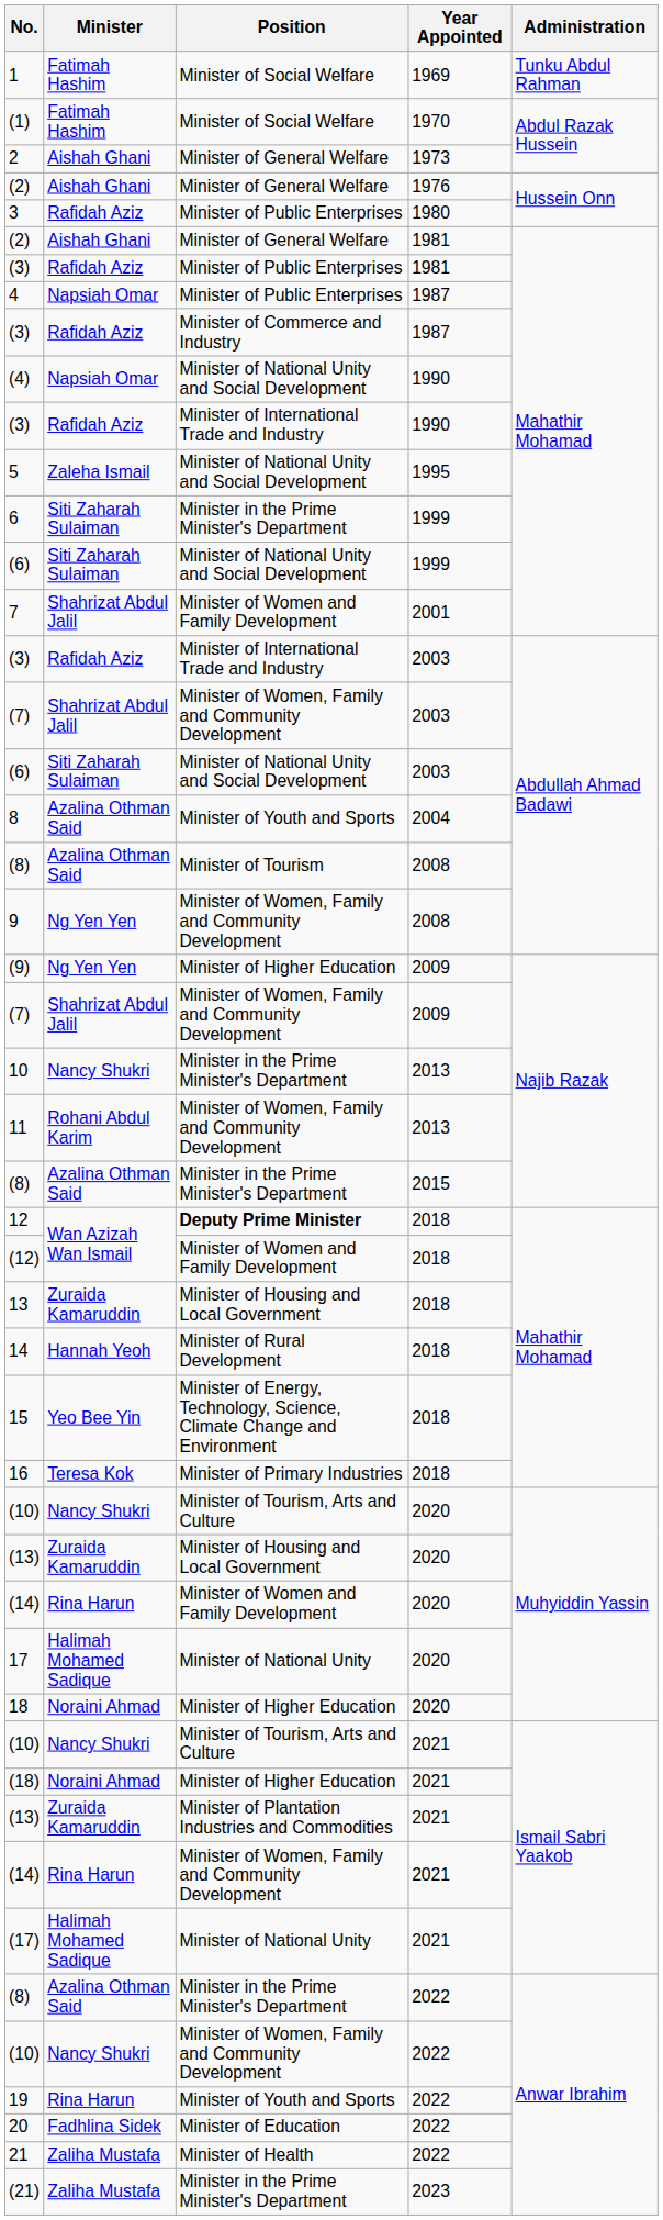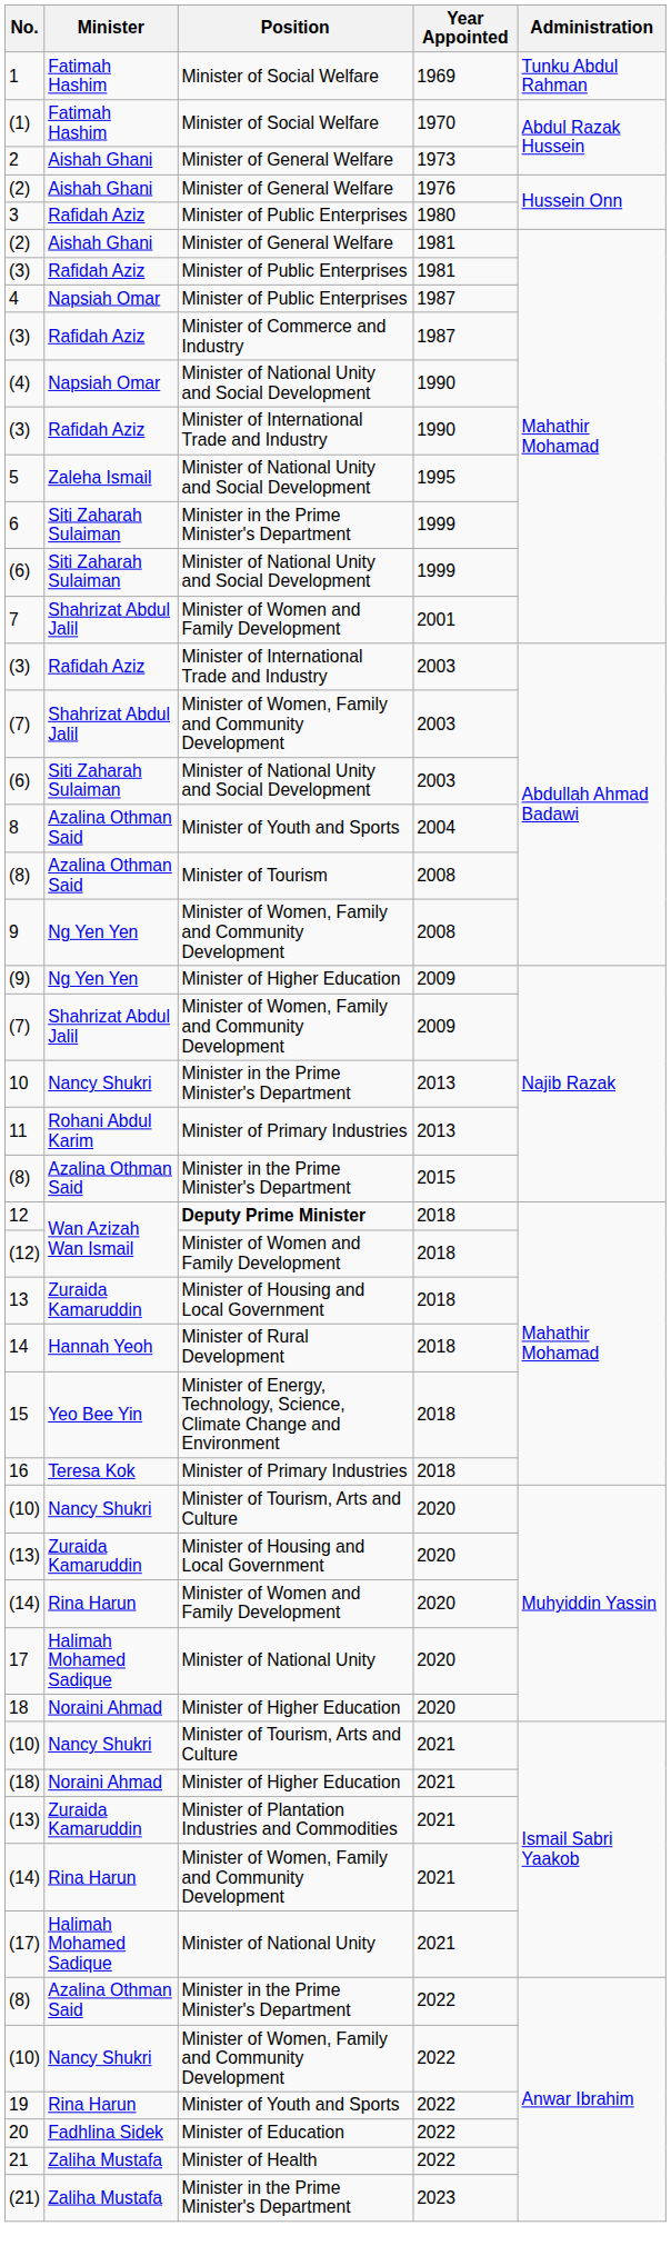11 | Position: Minister of Women, Family and Community Development -> Minister of Primary Industries
